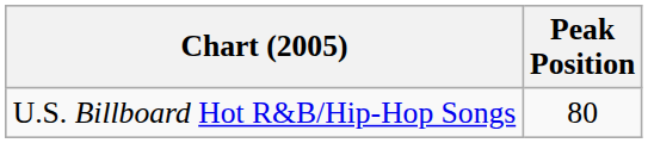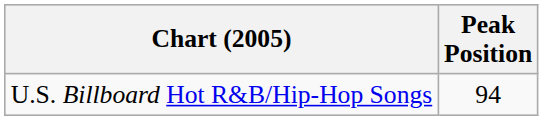U.S. Billboard Hot R&B/Hip-Hop Songs | Peak Position: 80 -> 94
